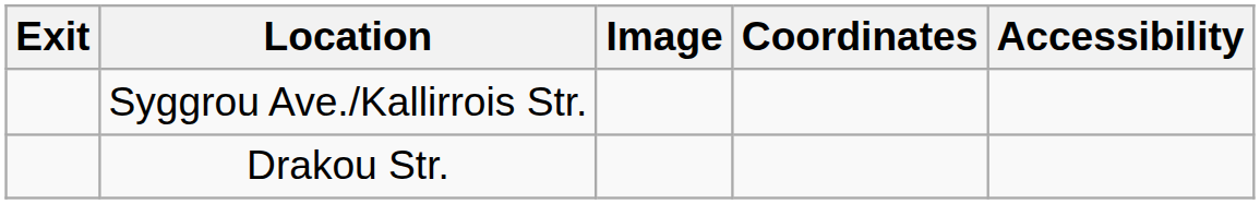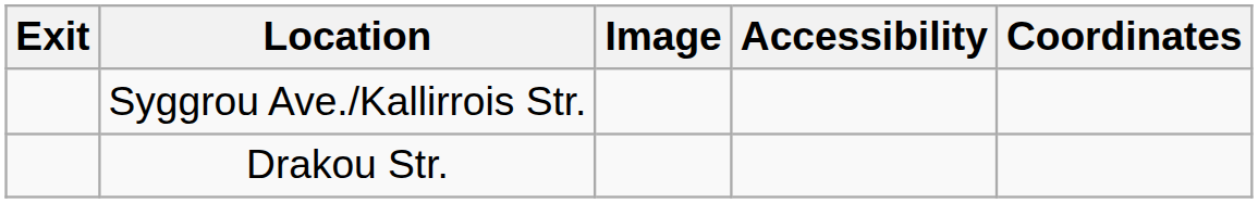columns swapped: Accessibility <-> Coordinates
